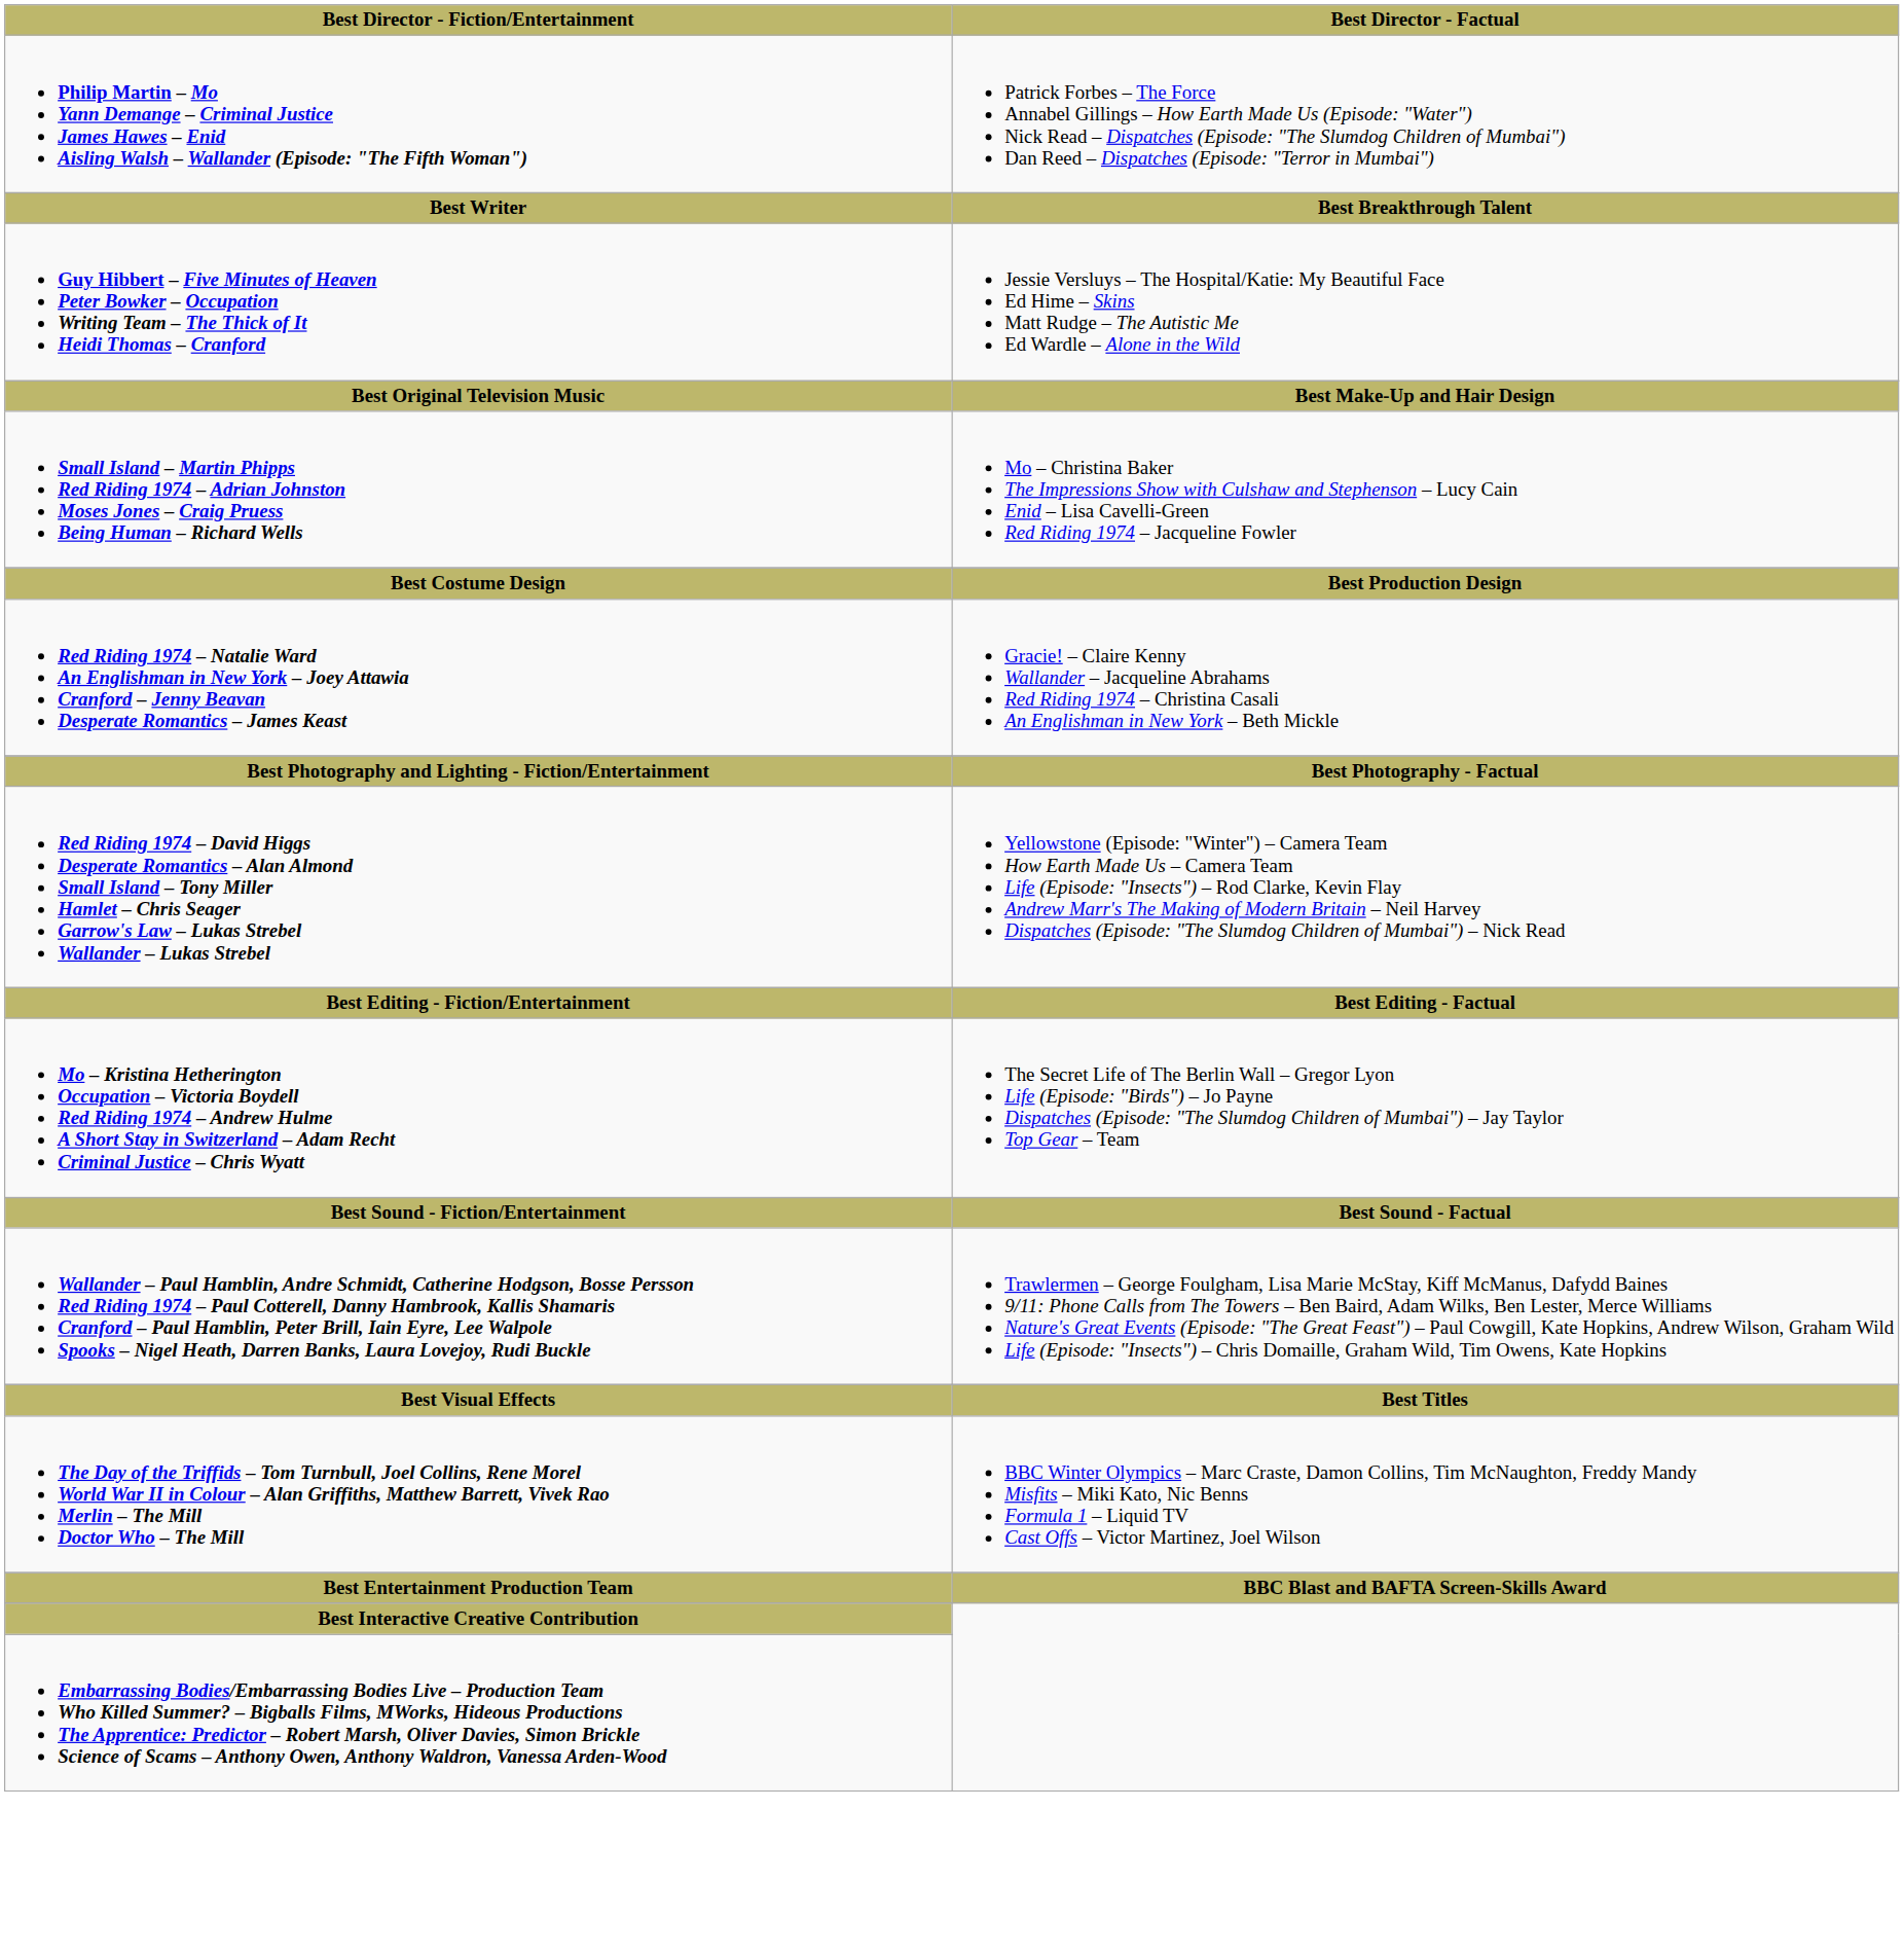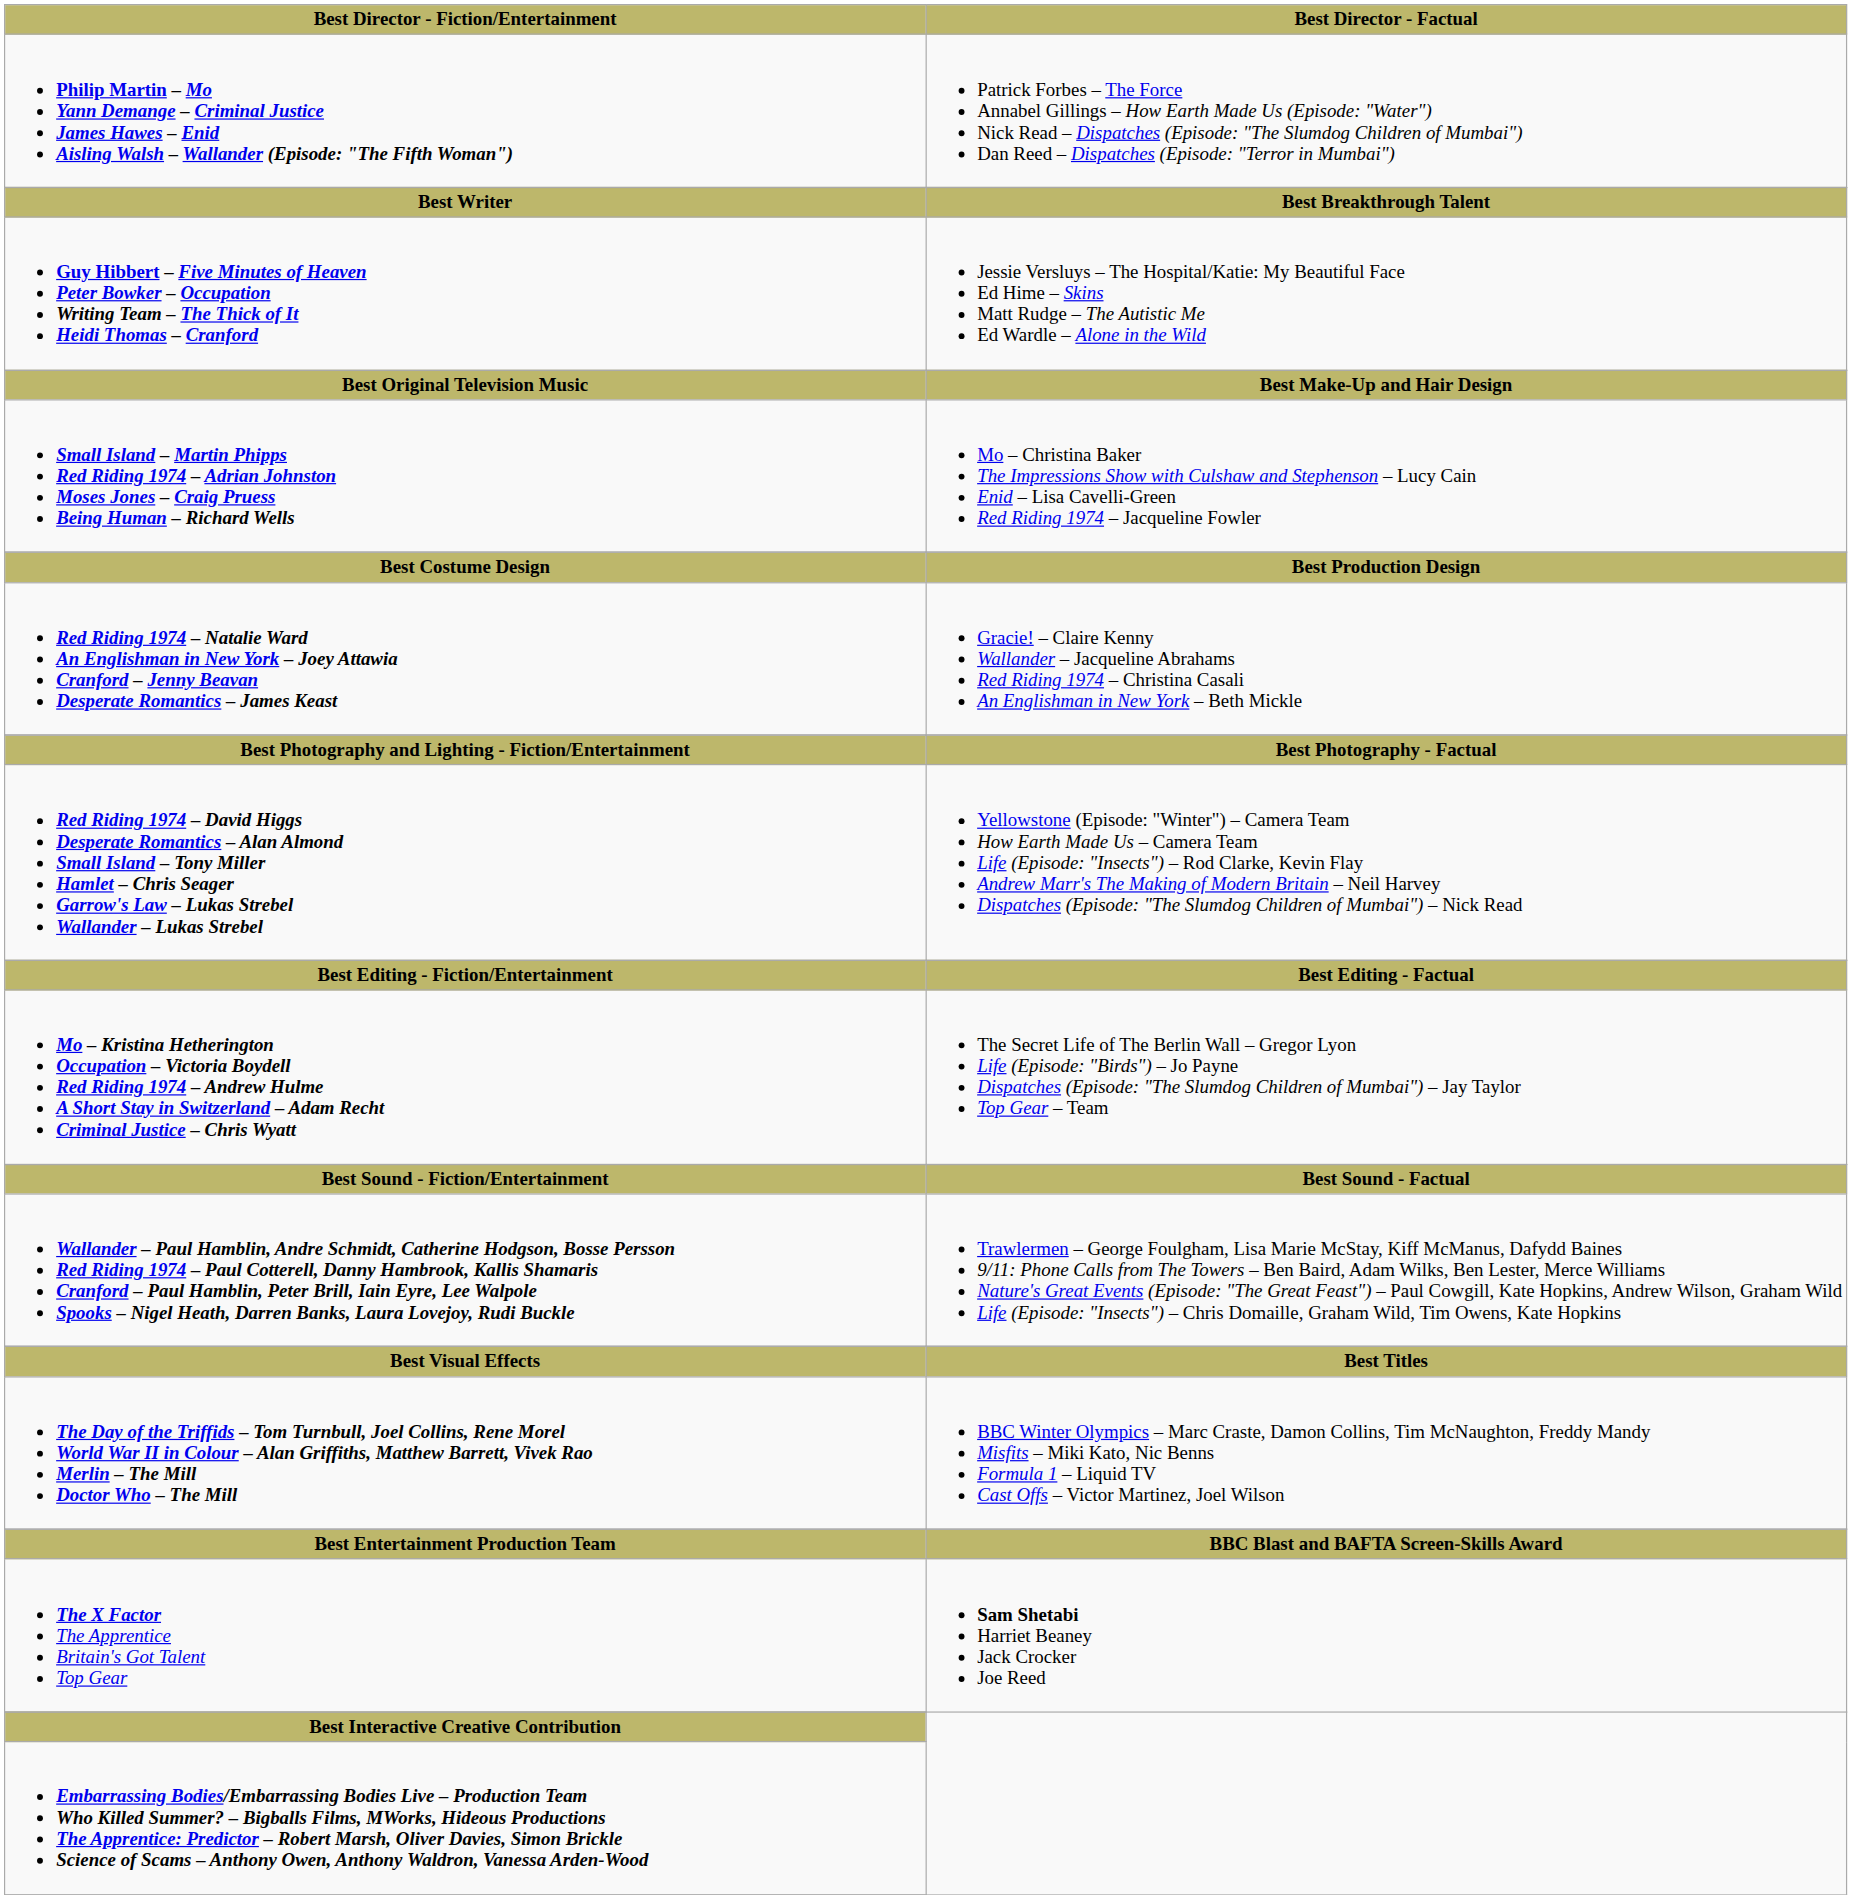+ row: The X Factor The Apprentice Britain's Got Talent Top Gear | Sam Shetabi Harriet Beaney Jack Crocker Joe Reed
